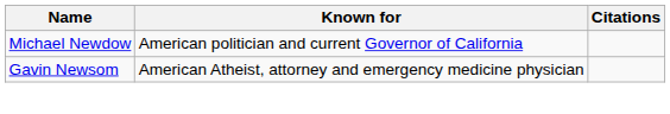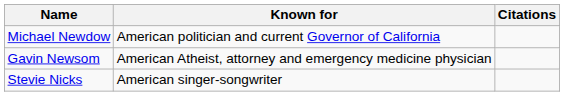+ row: Stevie Nicks | American singer-songwriter
